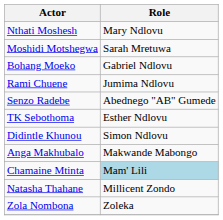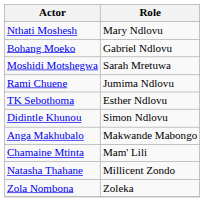rows swapped: Bohang Moeko <-> Moshidi Motshegwa
- row: Senzo Radebe | Abednego "AB" Gumede
Chamaine Mtinta | Role: lightblue background -> no background
